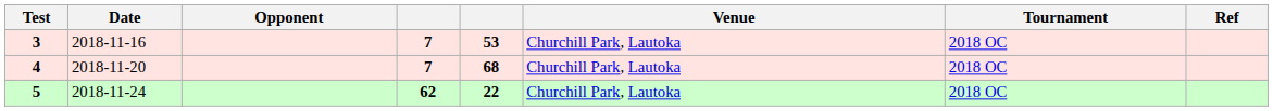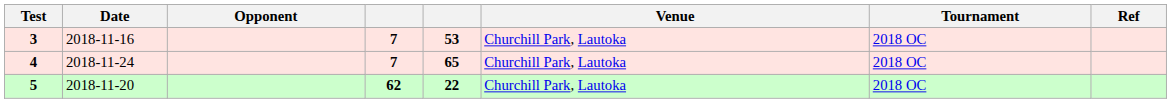4 | Date: 2018-11-20 -> 2018-11-24
4 | column 5: 68 -> 65
5 | Date: 2018-11-24 -> 2018-11-20
